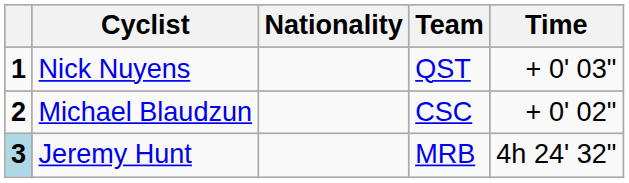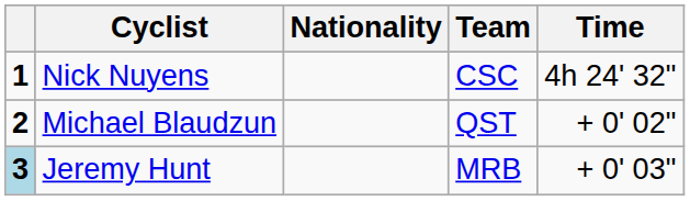Nick Nuyens | Team: QST -> CSC
Nick Nuyens | Time: + 0' 03" -> 4h 24' 32"
Michael Blaudzun | Team: CSC -> QST
Jeremy Hunt | Time: 4h 24' 32" -> + 0' 03"
